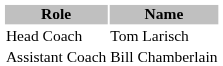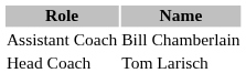rows swapped: Head Coach <-> Assistant Coach
